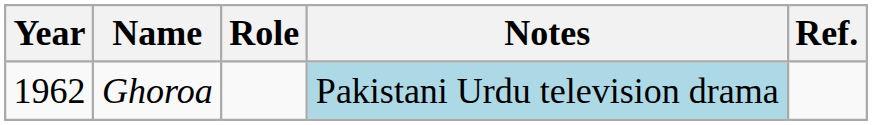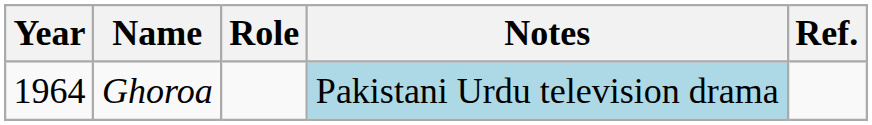Ghoroa | Year: 1962 -> 1964
